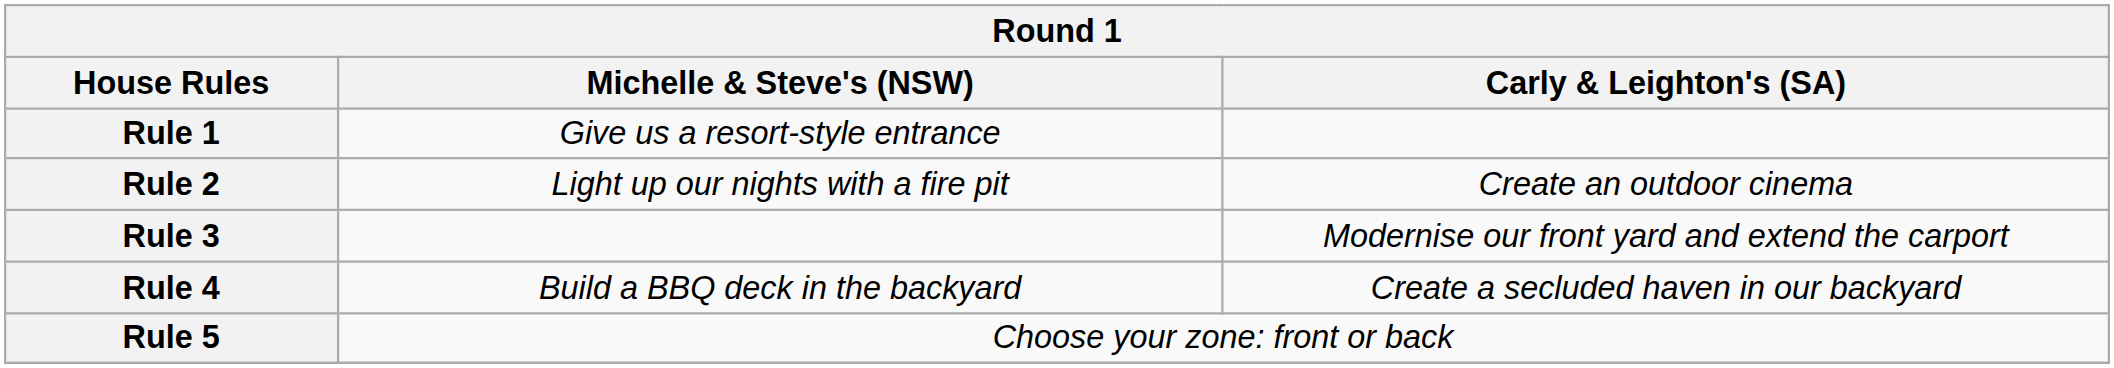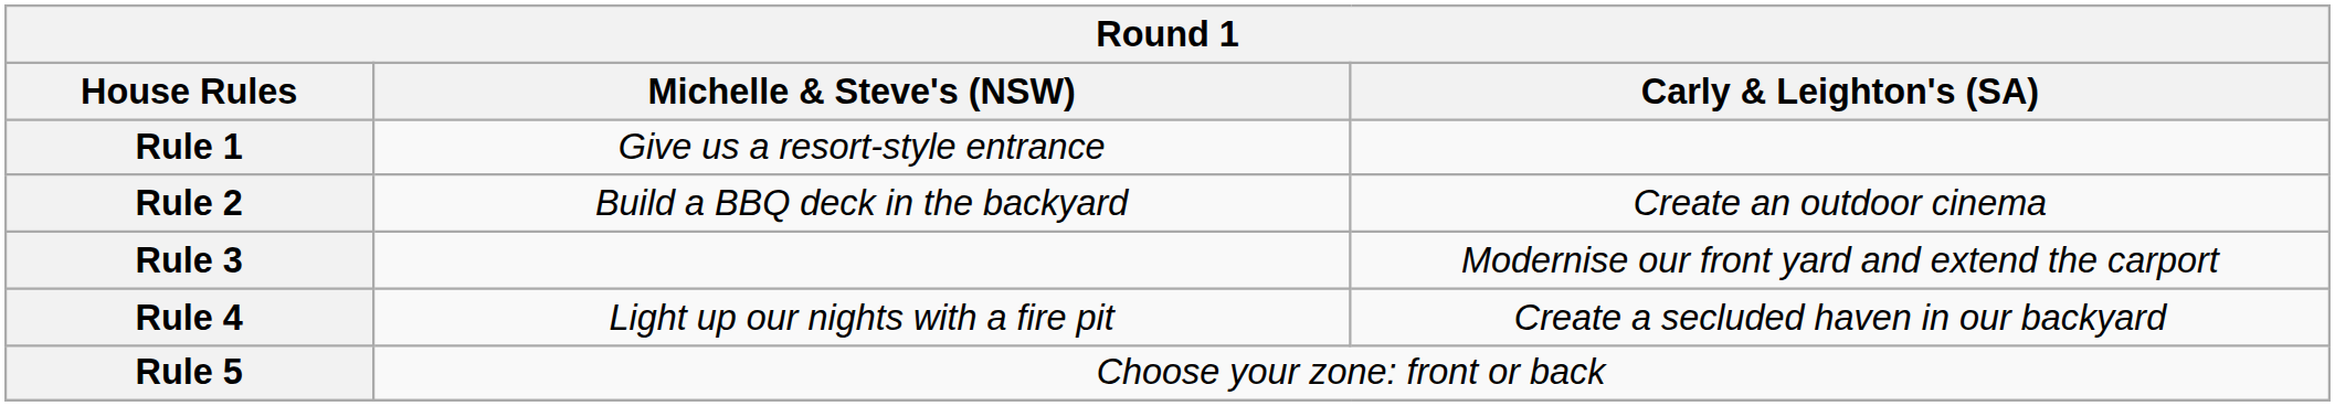Rule 2 | Michelle & Steve's (NSW): Light up our nights with a fire pit -> Build a BBQ deck in the backyard
Rule 4 | Michelle & Steve's (NSW): Build a BBQ deck in the backyard -> Light up our nights with a fire pit
